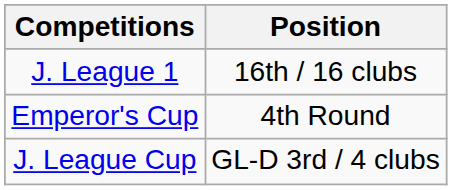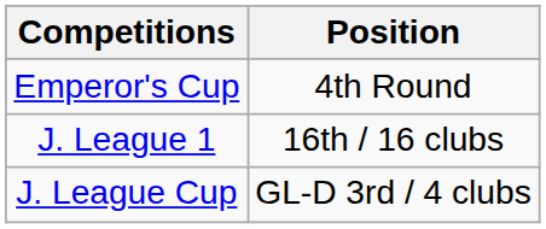rows swapped: J. League 1 <-> Emperor's Cup
